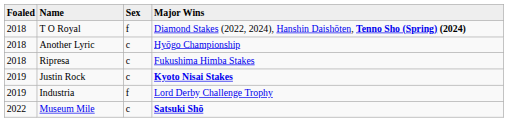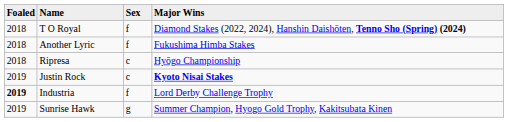Another Lyric | Sex: c -> f
Another Lyric | Major Wins: Hyōgo Championship -> Fukushima Himba Stakes
Ripresa | Major Wins: Fukushima Himba Stakes -> Hyōgo Championship
Industria | Foaled: normal -> bold
+ row: 2019 | Sunrise Hawk | g | Summer Champion, Hyogo Gold Trophy, Kakitsubata Kinen
- row: 2022 | Museum Mile | c | Satsuki Shō
